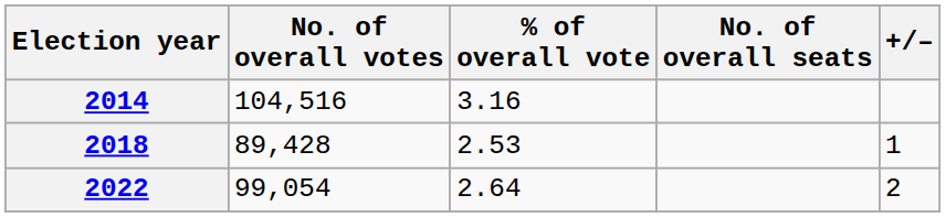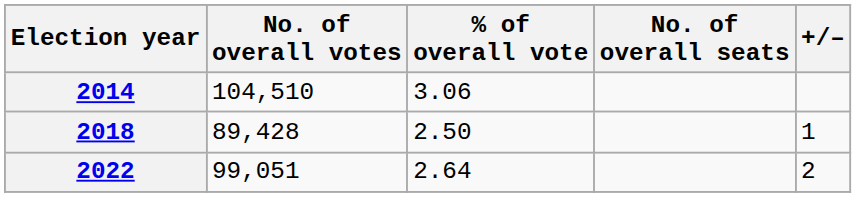2014 | No. of overall votes: 104,516 -> 104,510
2014 | % of overall vote: 3.16 -> 3.06
2018 | % of overall vote: 2.53 -> 2.50
2022 | No. of overall votes: 99,054 -> 99,051
